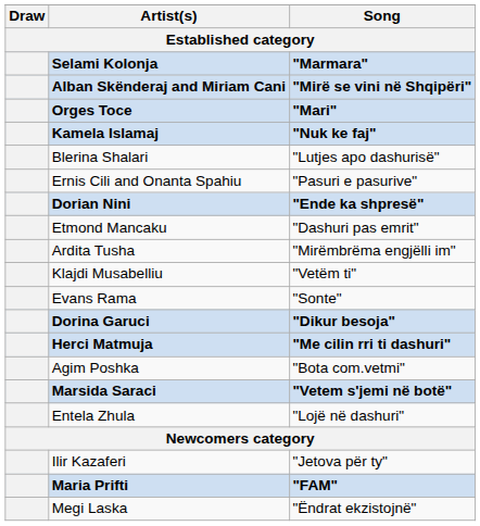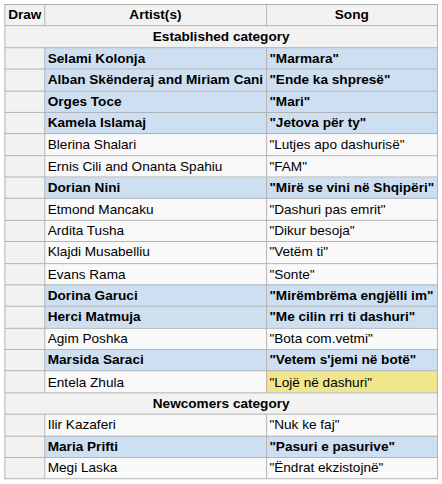Alban Skënderaj and Miriam Cani | Song: "Mirë se vini në Shqipëri" -> "Ende ka shpresë"
Kamela Islamaj | Song: "Nuk ke faj" -> "Jetova për ty"
Ernis Cili and Onanta Spahiu | Song: "Pasuri e pasurive" -> "FAM"
Dorian Nini | Song: "Ende ka shpresë" -> "Mirë se vini në Shqipëri"
Ardita Tusha | Song: "Mirëmbrëma engjëlli im" -> "Dikur besoja"
Dorina Garuci | Song: "Dikur besoja" -> "Mirëmbrëma engjëlli im"
Entela Zhula | Song: no background -> khaki background
Ilir Kazaferi | Song: "Jetova për ty" -> "Nuk ke faj"
Maria Prifti | Song: "FAM" -> "Pasuri e pasurive"
